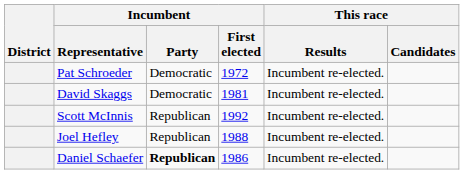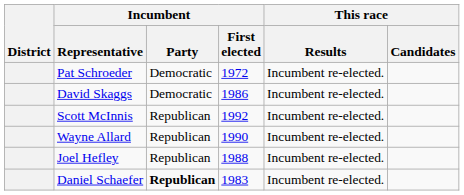David Skaggs | Incumbent / First elected: 1981 -> 1986
+ row: Wayne Allard | Republican | 1990 | Incumbent re-elected.
Daniel Schaefer | Incumbent / First elected: 1986 -> 1983
